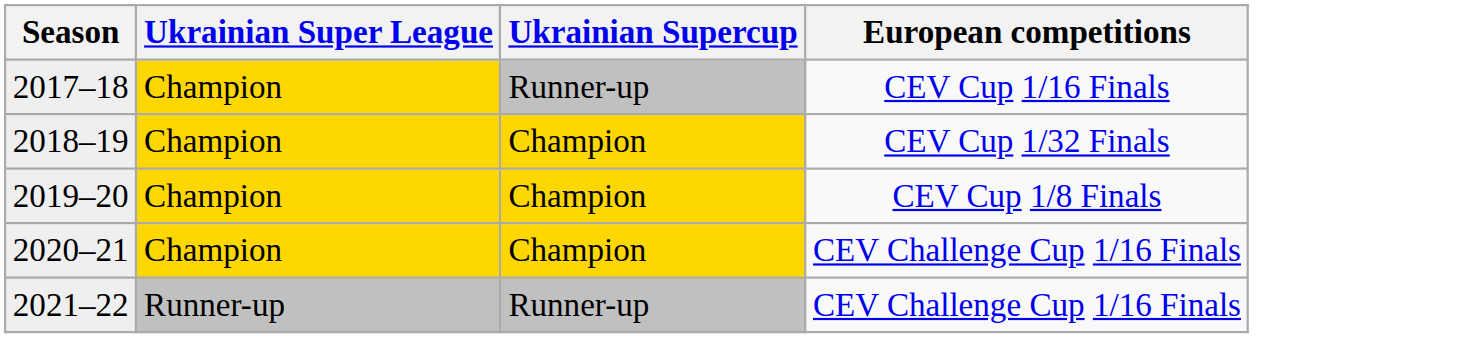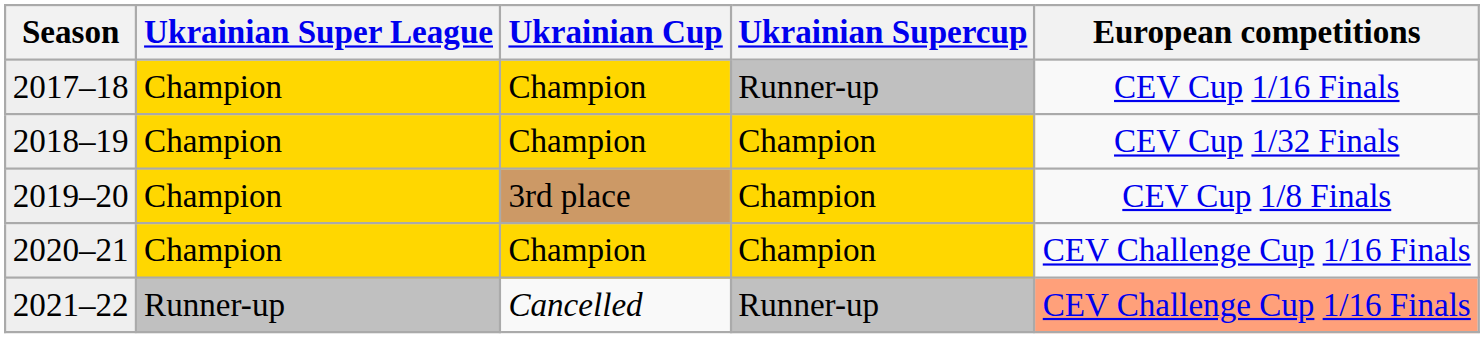+ column: Ukrainian Cup | Champion | Champion | 3rd place | Champion | Cancelled
2021–22 | European competitions: no background -> lightsalmon background
